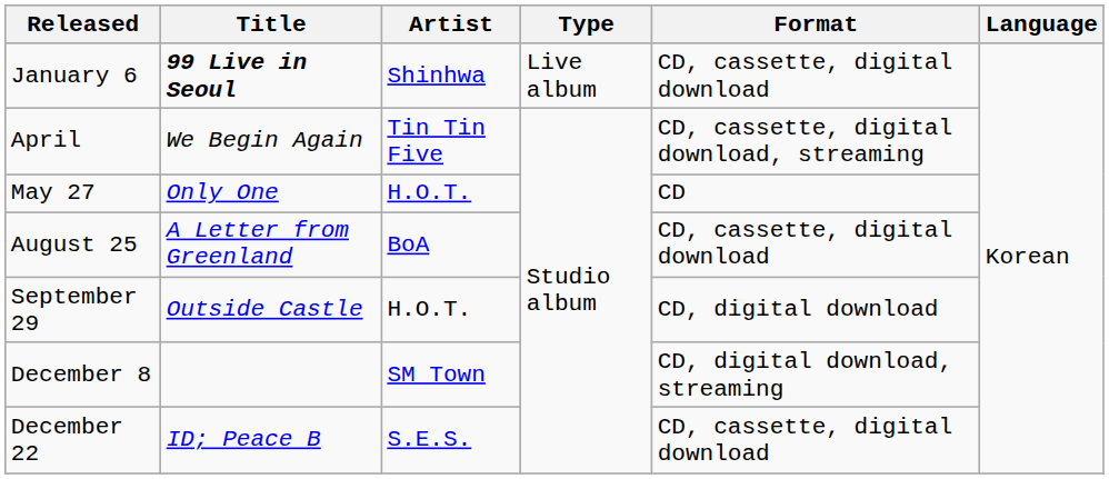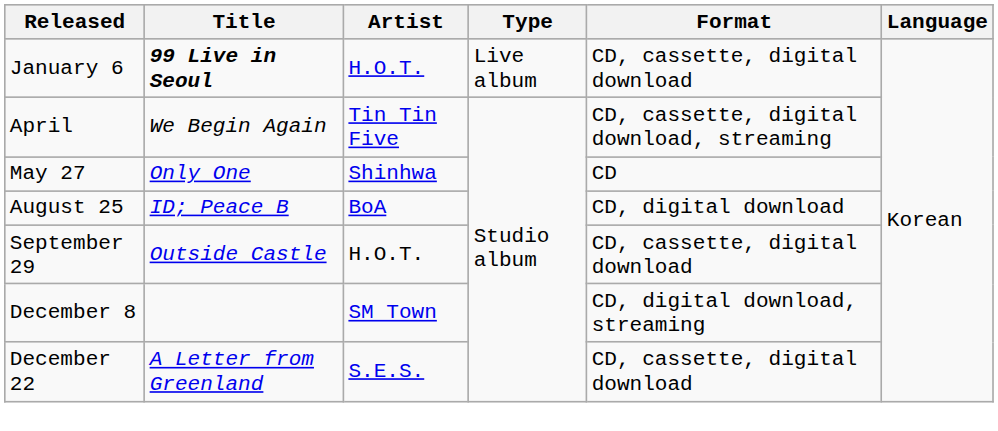January 6 | Artist: Shinhwa -> H.O.T.
May 27 | Artist: H.O.T. -> Shinhwa
August 25 | Title: A Letter from Greenland -> ID; Peace B
August 25 | Format: CD, cassette, digital download -> CD, digital download
September 29 | Format: CD, digital download -> CD, cassette, digital download
December 22 | Title: ID; Peace B -> A Letter from Greenland
